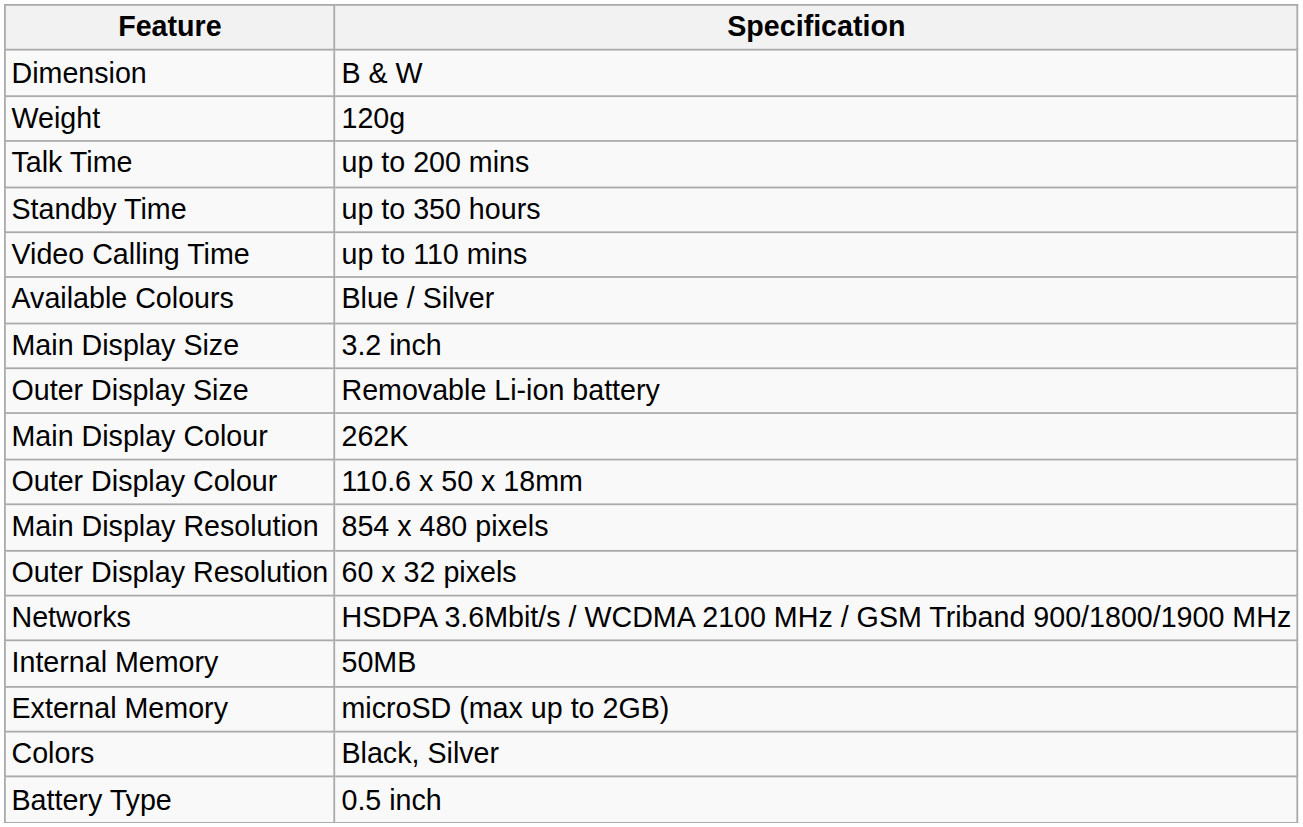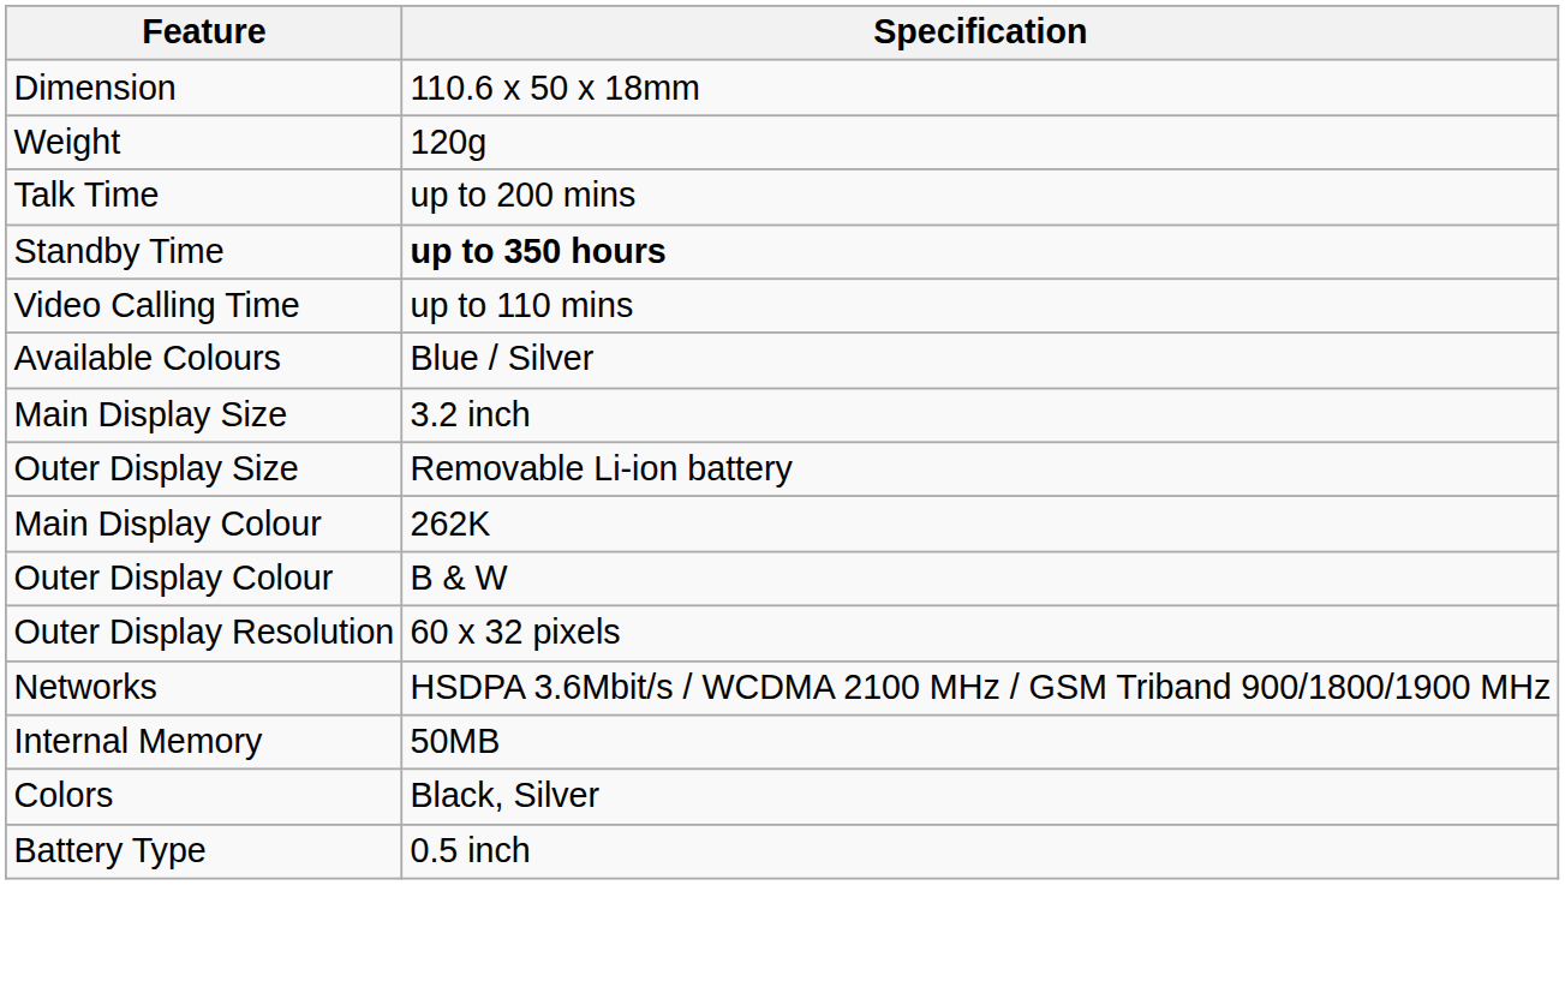Dimension | Specification: B & W -> 110.6 x 50 x 18mm
Standby Time | Specification: normal -> bold
Outer Display Colour | Specification: 110.6 x 50 x 18mm -> B & W
- row: Main Display Resolution | 854 x 480 pixels
- row: External Memory | microSD (max up to 2GB)
